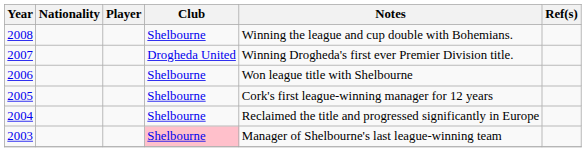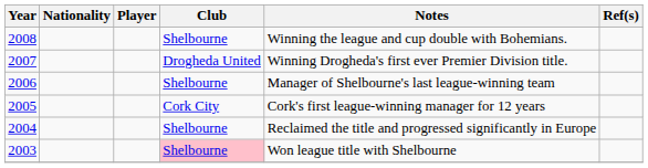2006 | Notes: Won league title with Shelbourne -> Manager of Shelbourne's last league-winning team
2005 | Club: Shelbourne -> Cork City
2003 | Notes: Manager of Shelbourne's last league-winning team -> Won league title with Shelbourne
